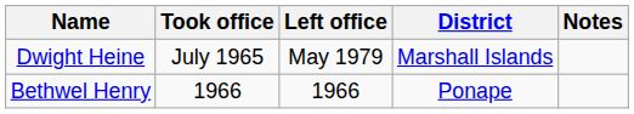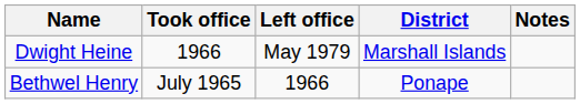Dwight Heine | Took office: July 1965 -> 1966
Bethwel Henry | Took office: 1966 -> July 1965
